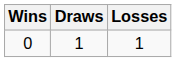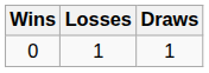columns swapped: Losses <-> Draws
